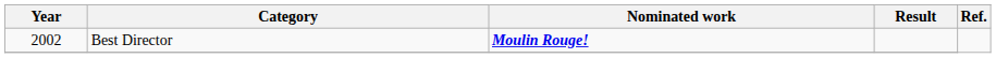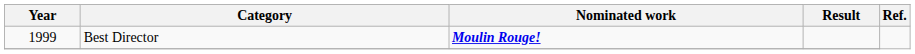Best Director | Year: 2002 -> 1999
